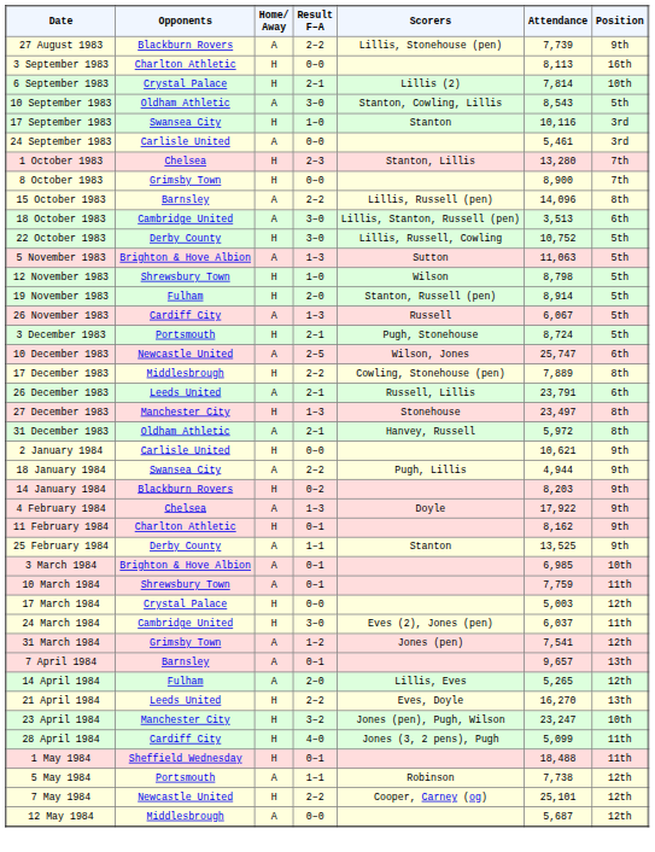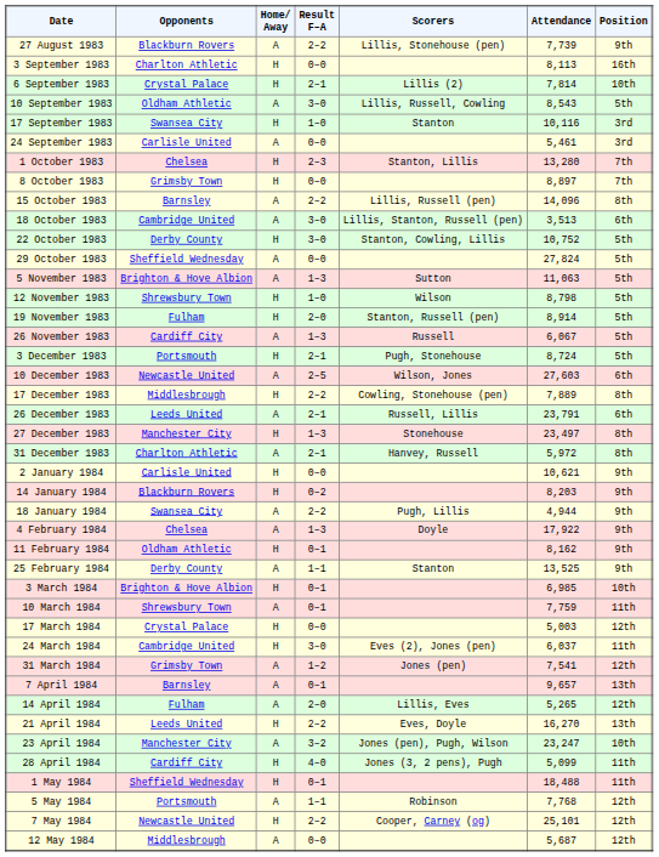10 September 1983 | Scorers: Stanton, Cowling, Lillis -> Lillis, Russell, Cowling
8 October 1983 | Attendance: 8,900 -> 8,897
22 October 1983 | Scorers: Lillis, Russell, Cowling -> Stanton, Cowling, Lillis
+ row: 29 October 1983 | Sheffield Wednesday | A | 0–0 | 27,824 | 5th
10 December 1983 | Attendance: 25,747 -> 27,603
31 December 1983 | Opponents: Oldham Athletic -> Charlton Athletic
rows swapped: 14 January 1984 <-> 18 January 1984
11 February 1984 | Opponents: Charlton Athletic -> Oldham Athletic
3 March 1984 | Home/ Away: A -> H
23 April 1984 | Home/ Away: H -> A
5 May 1984 | Attendance: 7,738 -> 7,768
